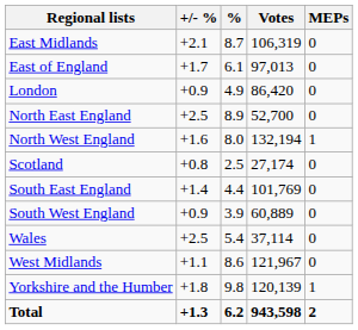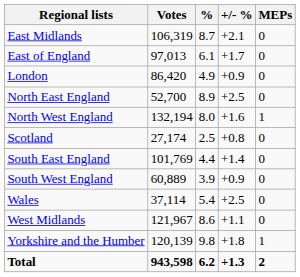columns swapped: Votes <-> +/- %
